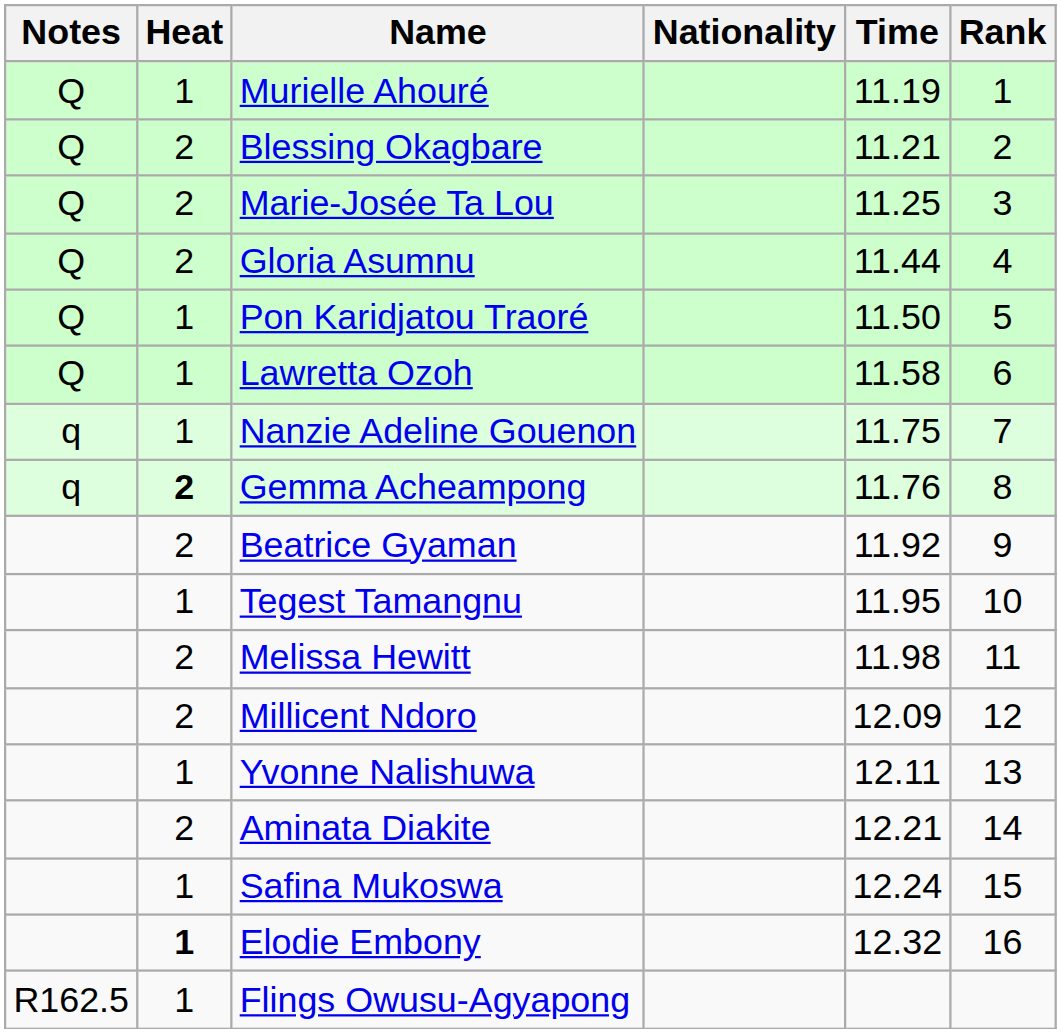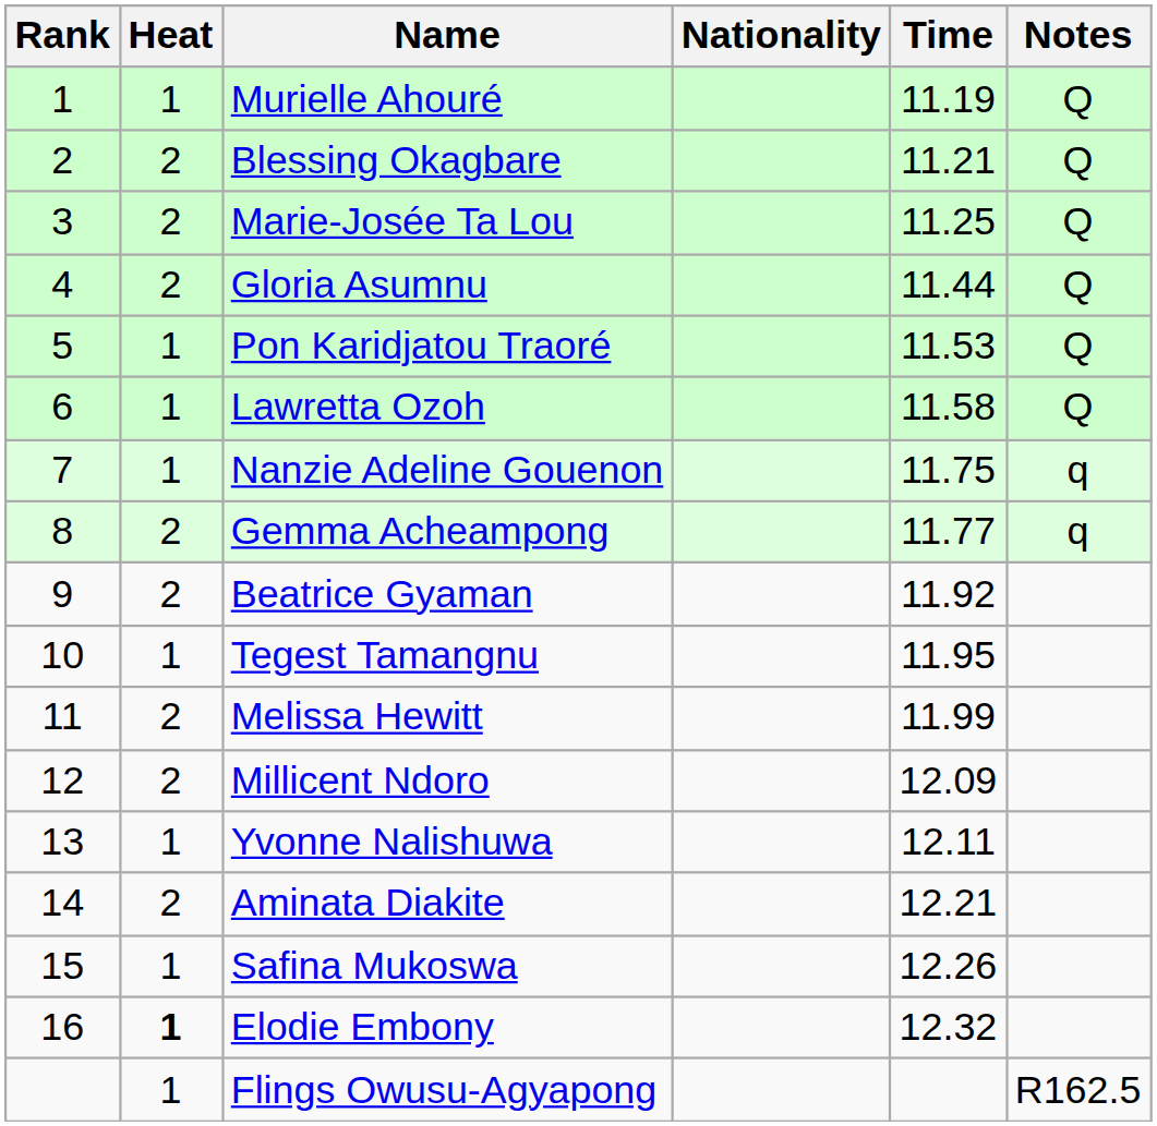columns swapped: Rank <-> Notes
Pon Karidjatou Traoré | Time: 11.50 -> 11.53
Gemma Acheampong | Heat: bold -> normal
Gemma Acheampong | Time: 11.76 -> 11.77
Melissa Hewitt | Time: 11.98 -> 11.99
Safina Mukoswa | Time: 12.24 -> 12.26
